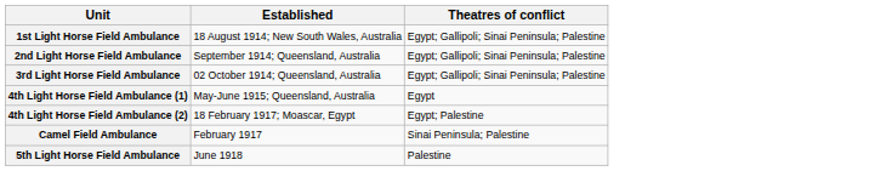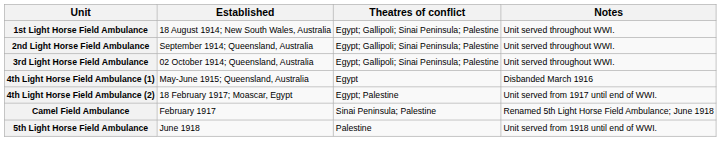+ column: Notes | Unit served throughout WWI. | Unit served throughout WWI. | Unit served throughout WWI. | Disbanded March 1916 | Unit served from 1917 until end of WWI. | Renamed 5th Light Horse Field Ambulance; June 1918 | Unit served from 1918 until end of WWI.
